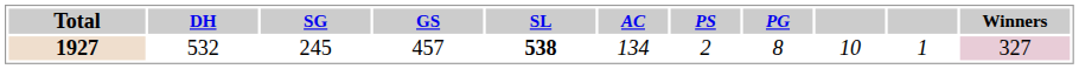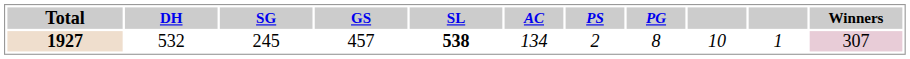1927 | Winners: 327 -> 307
